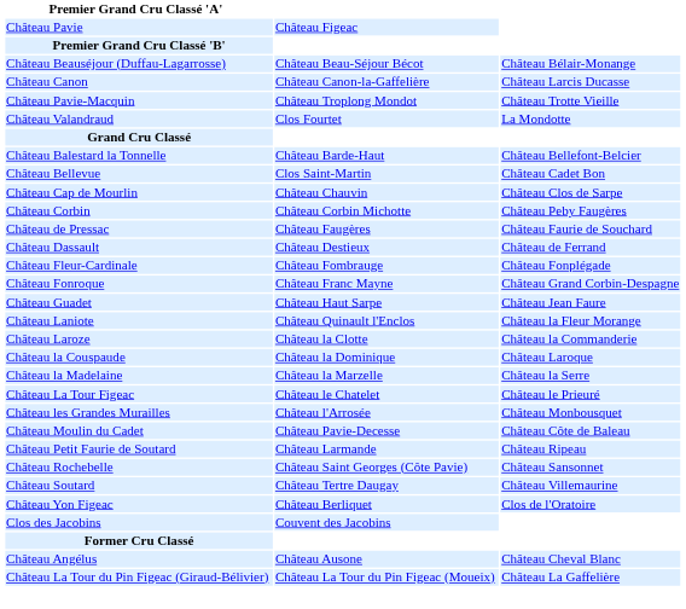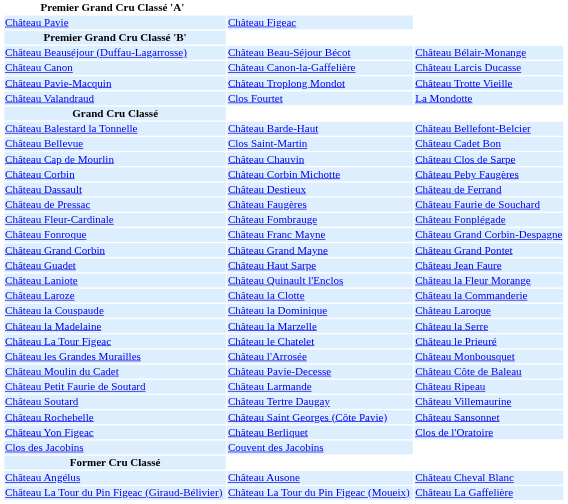rows swapped: Château Dassault <-> Château de Pressac
+ row: Château Grand Corbin | Château Grand Mayne | Château Grand Pontet
rows swapped: Château Rochebelle <-> Château Soutard
